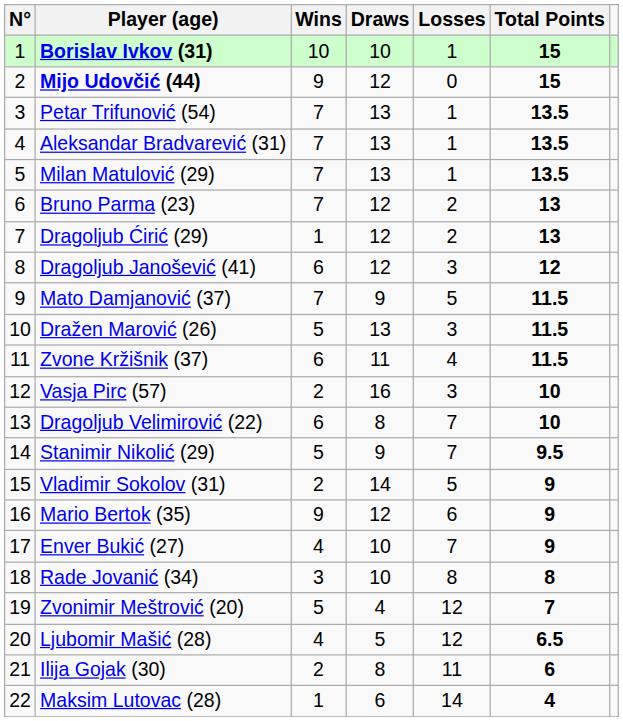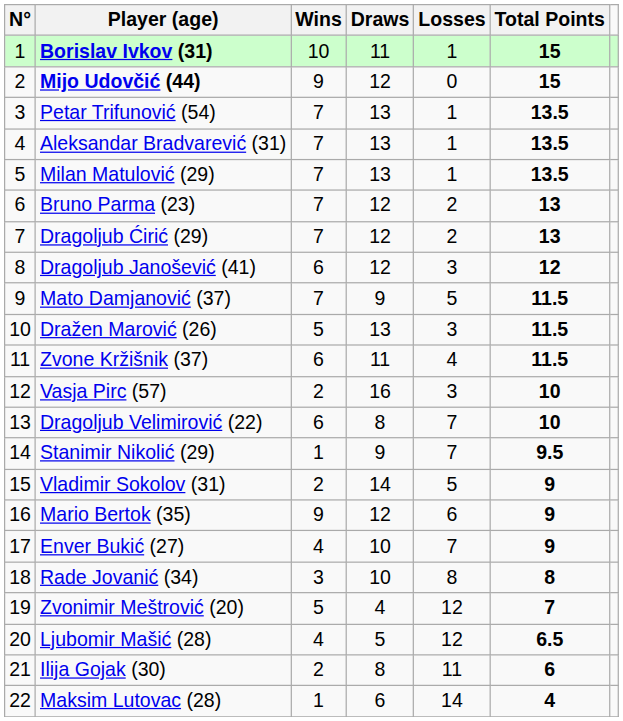Borislav Ivkov (31) | Draws: 10 -> 11
Dragoljub Ćirić (29) | Wins: 1 -> 7
Stanimir Nikolić (29) | Wins: 5 -> 1
